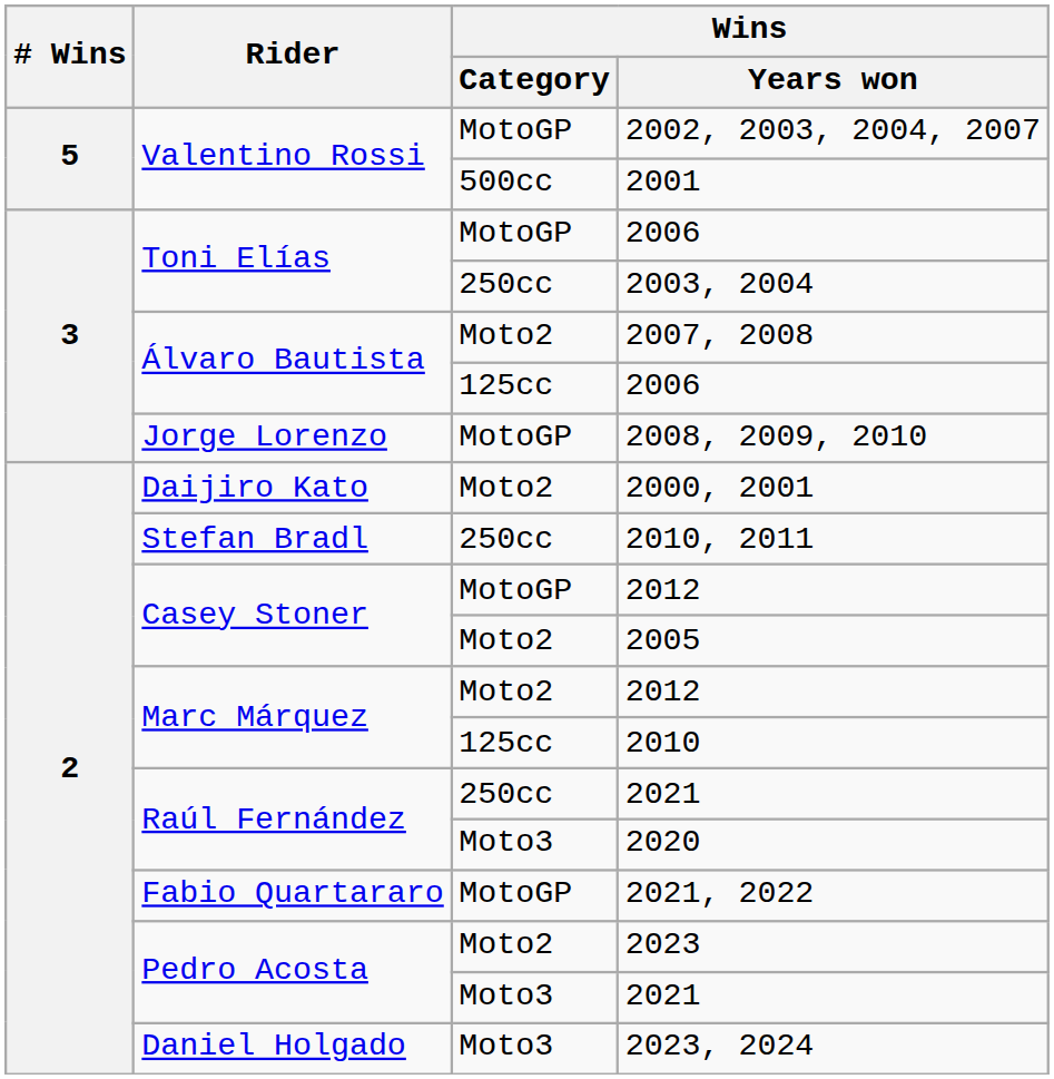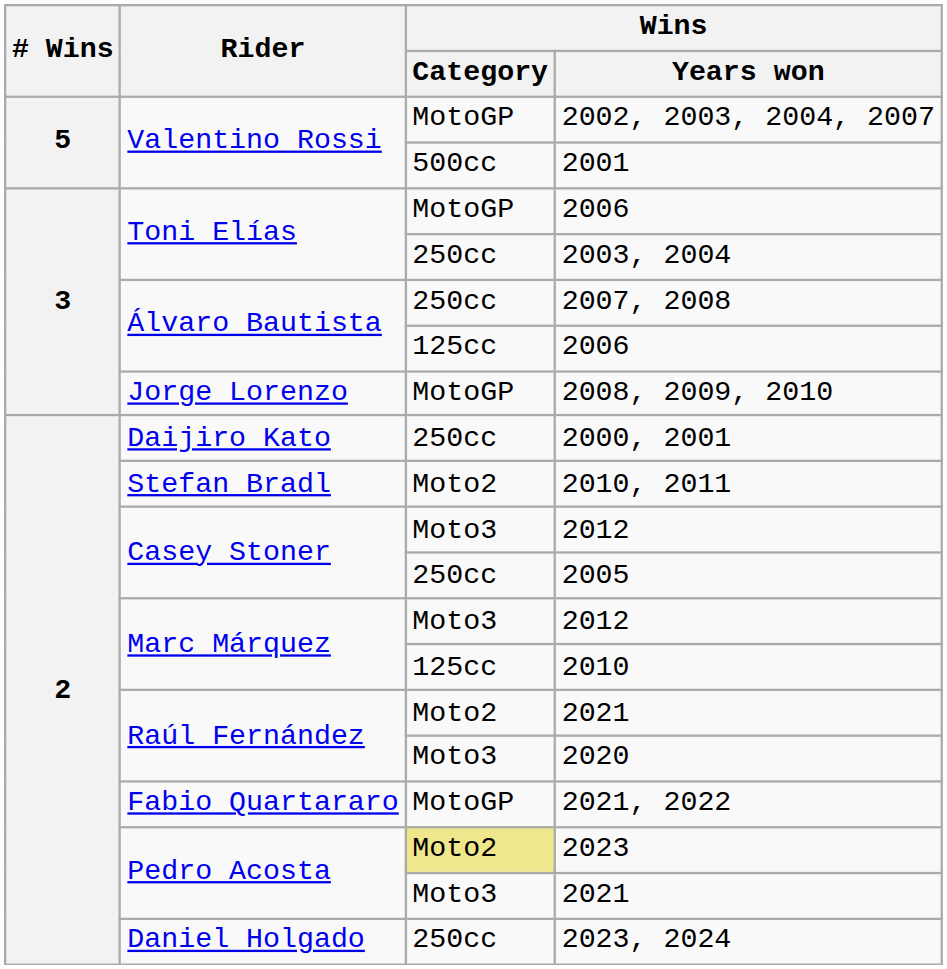2007, 2008 | Wins / Category: Moto2 -> 250cc
2000, 2001 | Wins / Category: Moto2 -> 250cc
2010, 2011 | Wins / Category: 250cc -> Moto2
Casey Stoner / 2012 | Wins / Category: MotoGP -> Moto3
2005 | Wins / Category: Moto2 -> 250cc
Marc Márquez / 2012 | Wins / Category: Moto2 -> Moto3
Raúl Fernández / 2021 | Wins / Category: 250cc -> Moto2
2023 | Wins / Category: no background -> khaki background
2023, 2024 | Wins / Category: Moto3 -> 250cc
